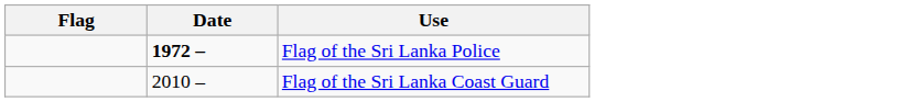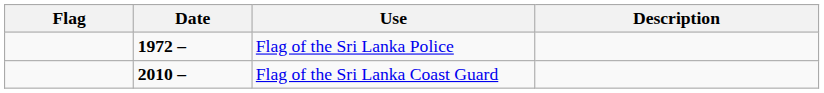+ column: Description
Flag of the Sri Lanka Coast Guard | Date: normal -> bold
